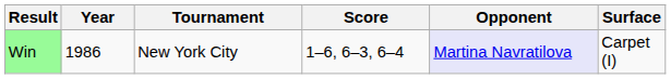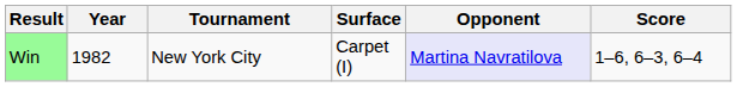columns swapped: Surface <-> Score
Win | Year: 1986 -> 1982
